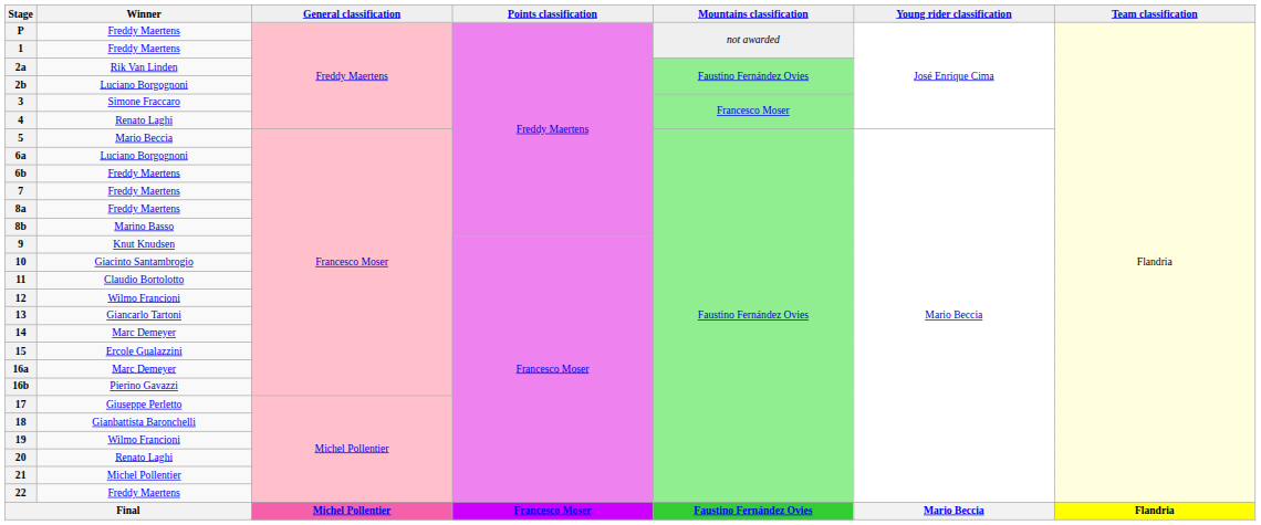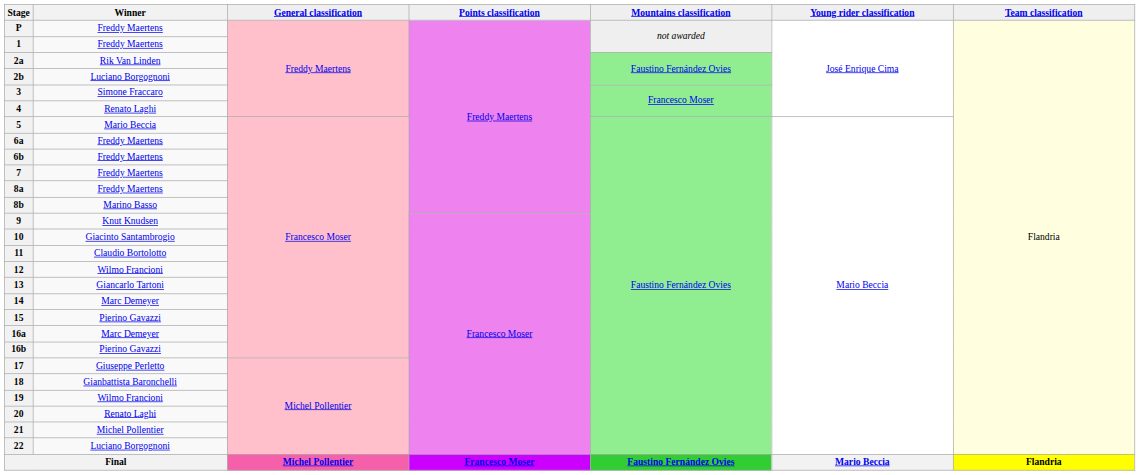6a | Winner: Luciano Borgognoni -> Freddy Maertens
15 | Winner: Ercole Gualazzini -> Pierino Gavazzi
22 | Winner: Freddy Maertens -> Luciano Borgognoni
